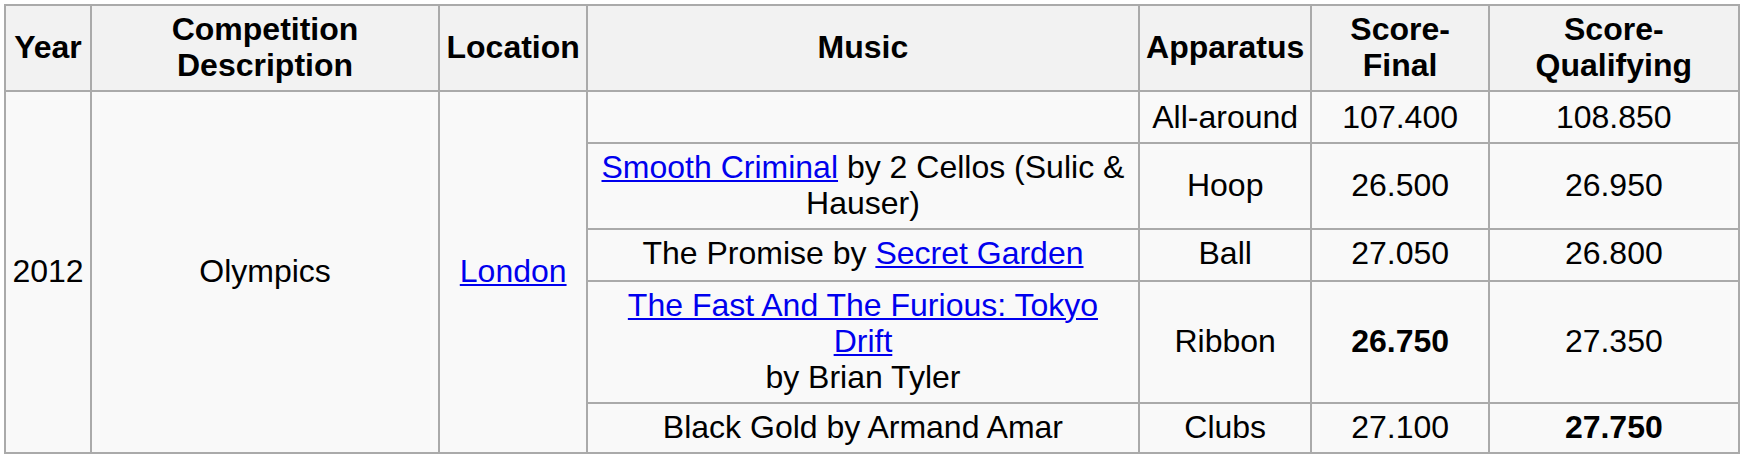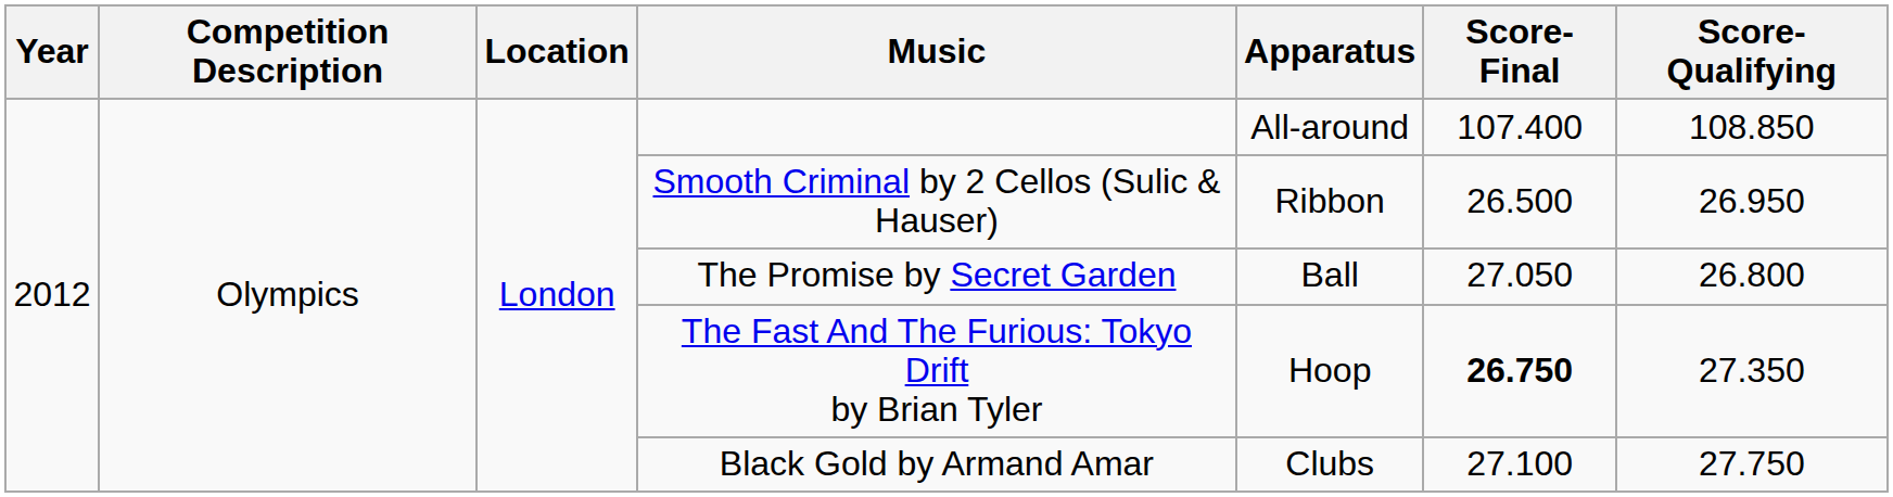Smooth Criminal by 2 Cellos (Sulic & Hauser) | Apparatus: Hoop -> Ribbon
The Fast And The Furious: Tokyo Drift by Brian Tyler | Apparatus: Ribbon -> Hoop
Black Gold by Armand Amar | Score-Qualifying: bold -> normal
